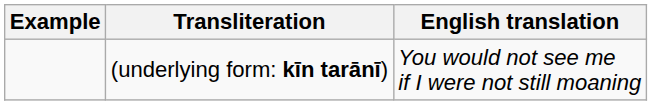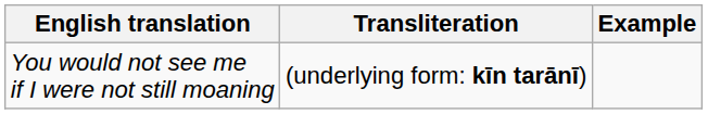columns swapped: Example <-> English translation
